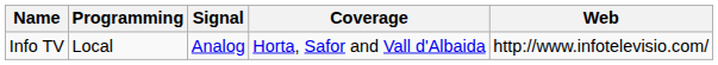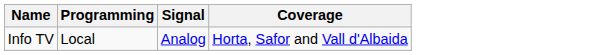- column: Web | http://www.infotelevisio.com/
